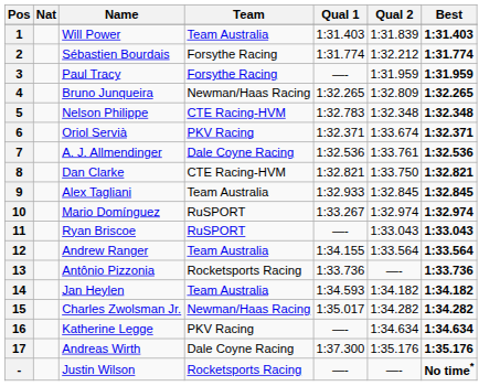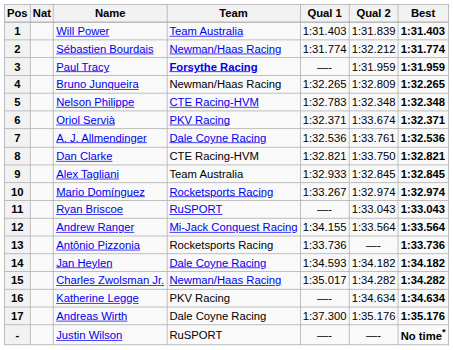2 | Team: Forsythe Racing -> Newman/Haas Racing
3 | Team: normal -> bold
10 | Team: RuSPORT -> Rocketsports Racing
12 | Team: Team Australia -> Mi-Jack Conquest Racing
14 | Team: Team Australia -> Dale Coyne Racing
- | Team: Rocketsports Racing -> RuSPORT
